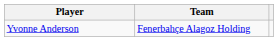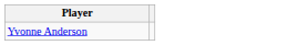- column: Team | Fenerbahçe Alagoz Holding
